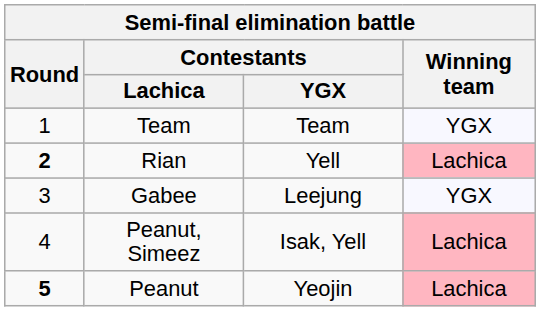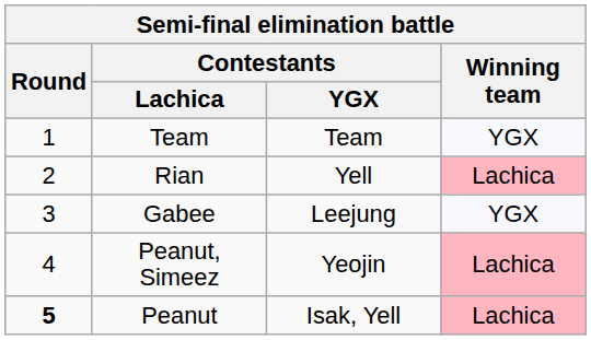Rian | Round: bold -> normal
Peanut, Simeez | Contestants / YGX: Isak, Yell -> Yeojin
Peanut | Contestants / YGX: Yeojin -> Isak, Yell
